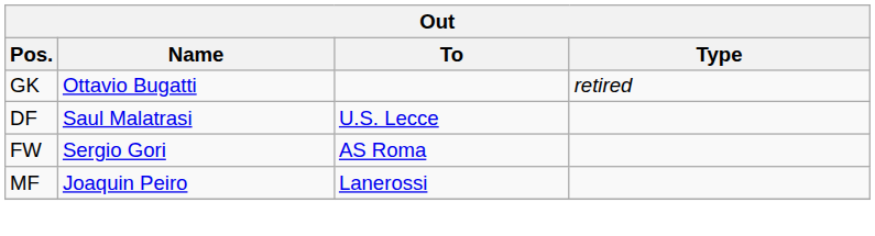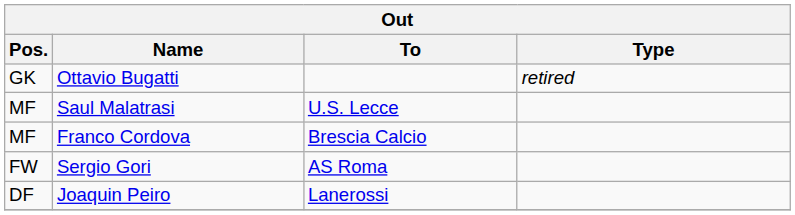Saul Malatrasi | Pos.: DF -> MF
+ row: MF | Franco Cordova | Brescia Calcio
Joaquin Peiro | Pos.: MF -> DF
